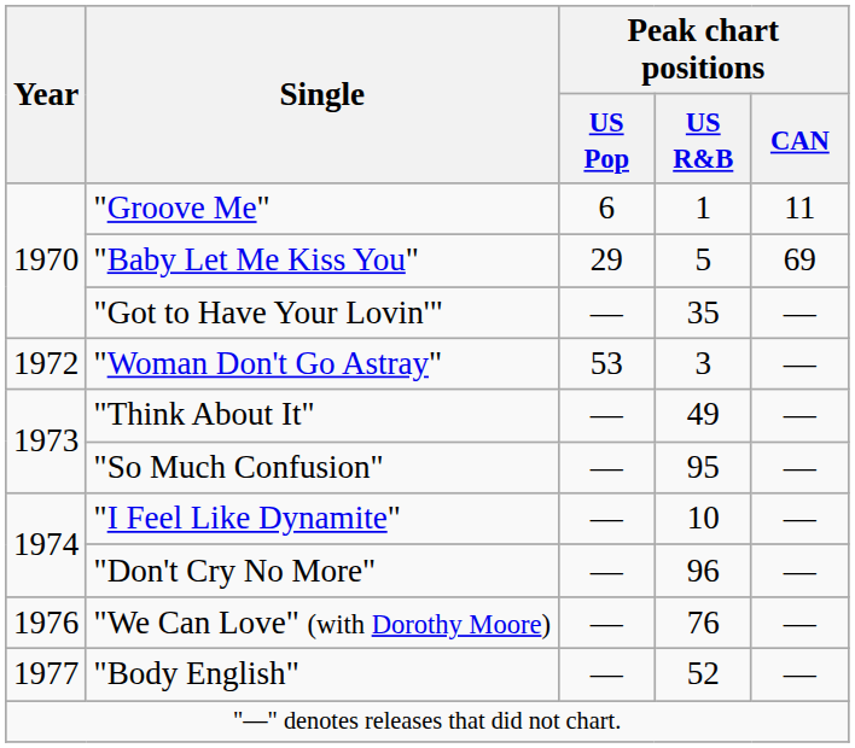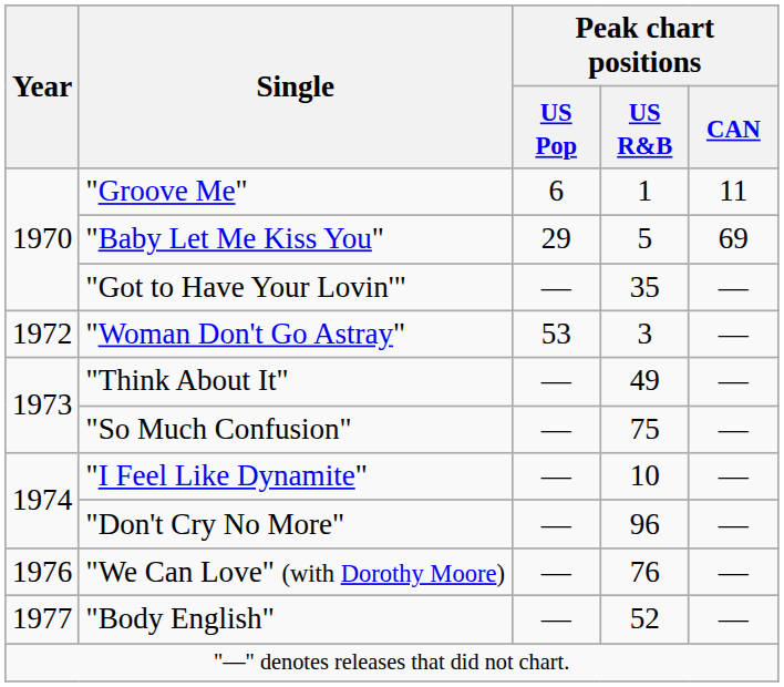"So Much Confusion" | Peak chart positions / US R&B: 95 -> 75
